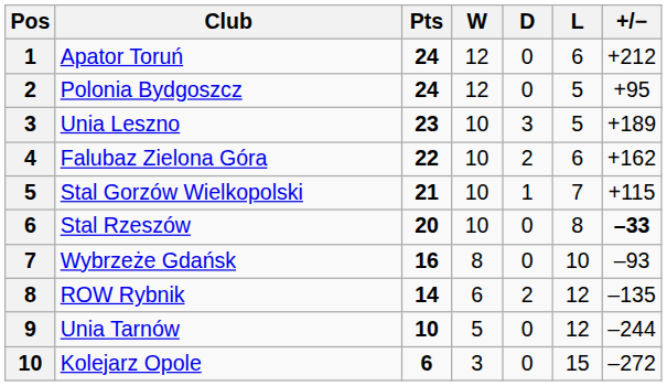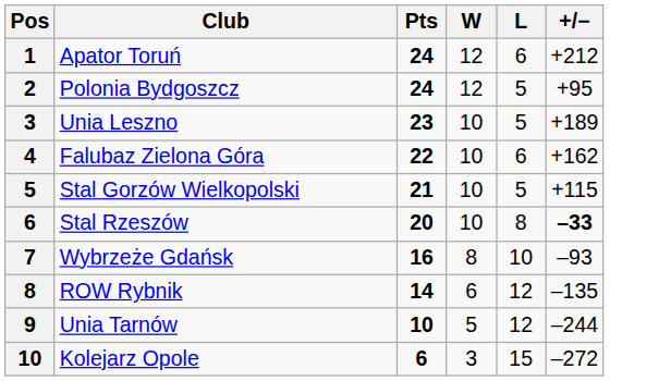- column: D | 0 | 0 | 3 | 2 | 1 | 0 | 0 | 2 | 0 | 0
Stal Gorzów Wielkopolski | L: 7 -> 5
